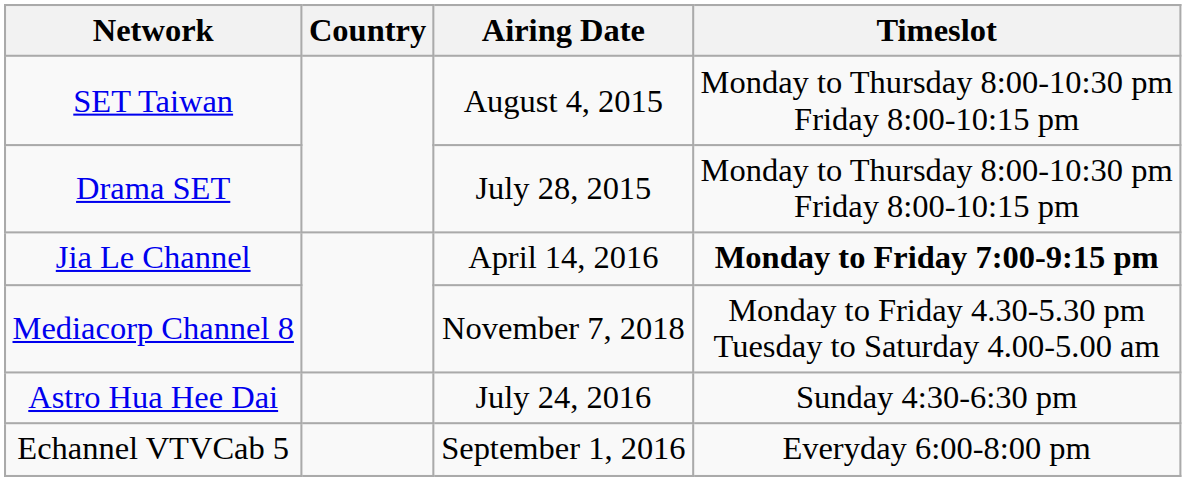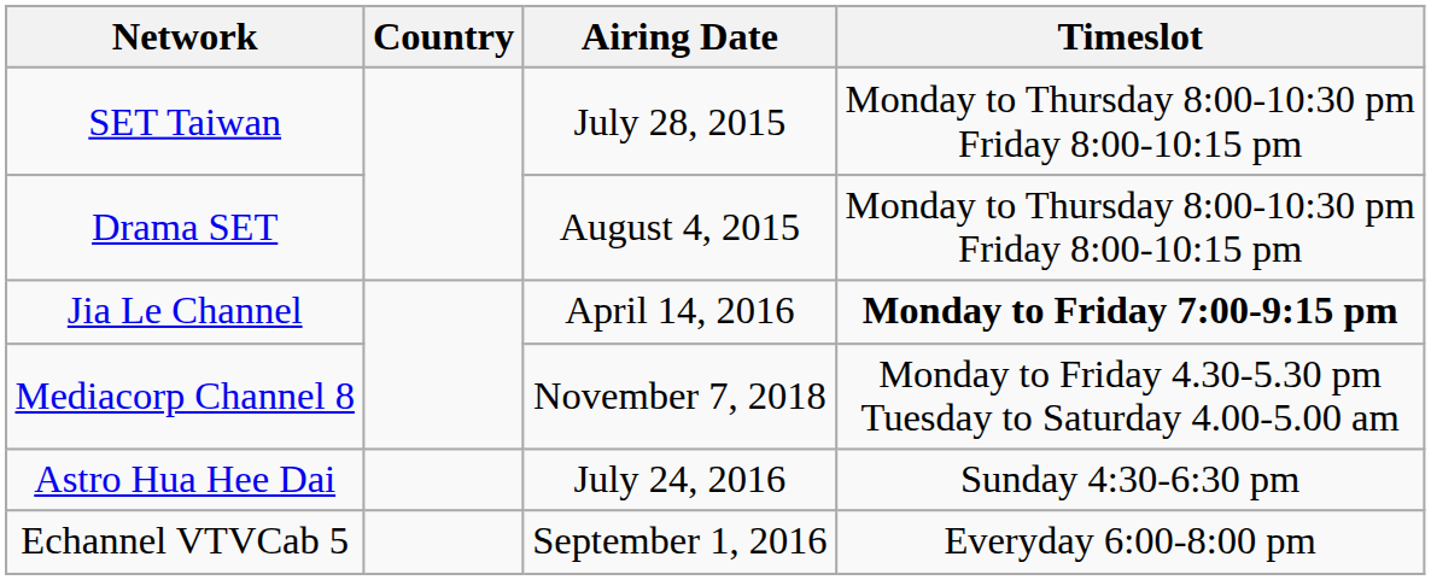SET Taiwan | Airing Date: August 4, 2015 -> July 28, 2015
Drama SET | Airing Date: July 28, 2015 -> August 4, 2015
